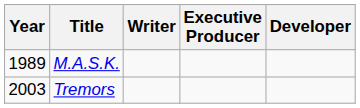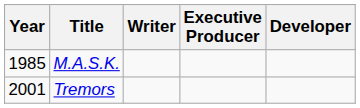M.A.S.K. | Year: 1989 -> 1985
Tremors | Year: 2003 -> 2001
